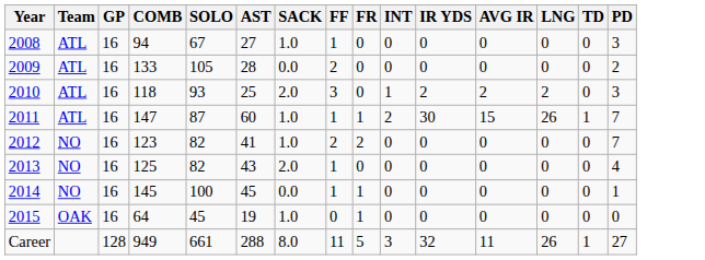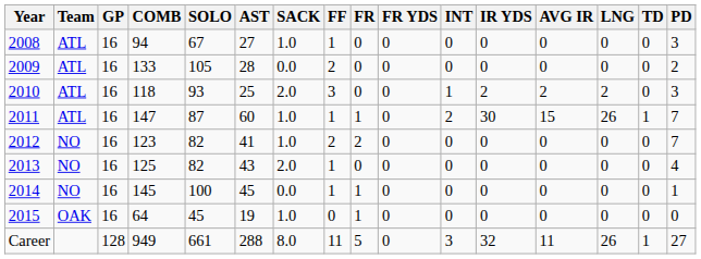+ column: FR YDS | 0 | 0 | 0 | 0 | 0 | 0 | 0 | 0 | 0
